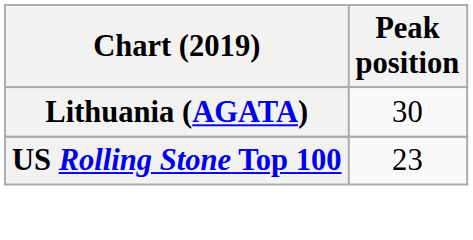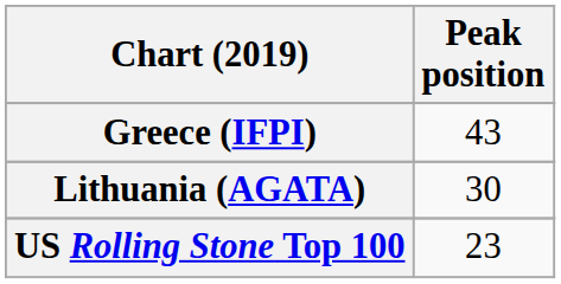+ row: Greece (IFPI) | 43
